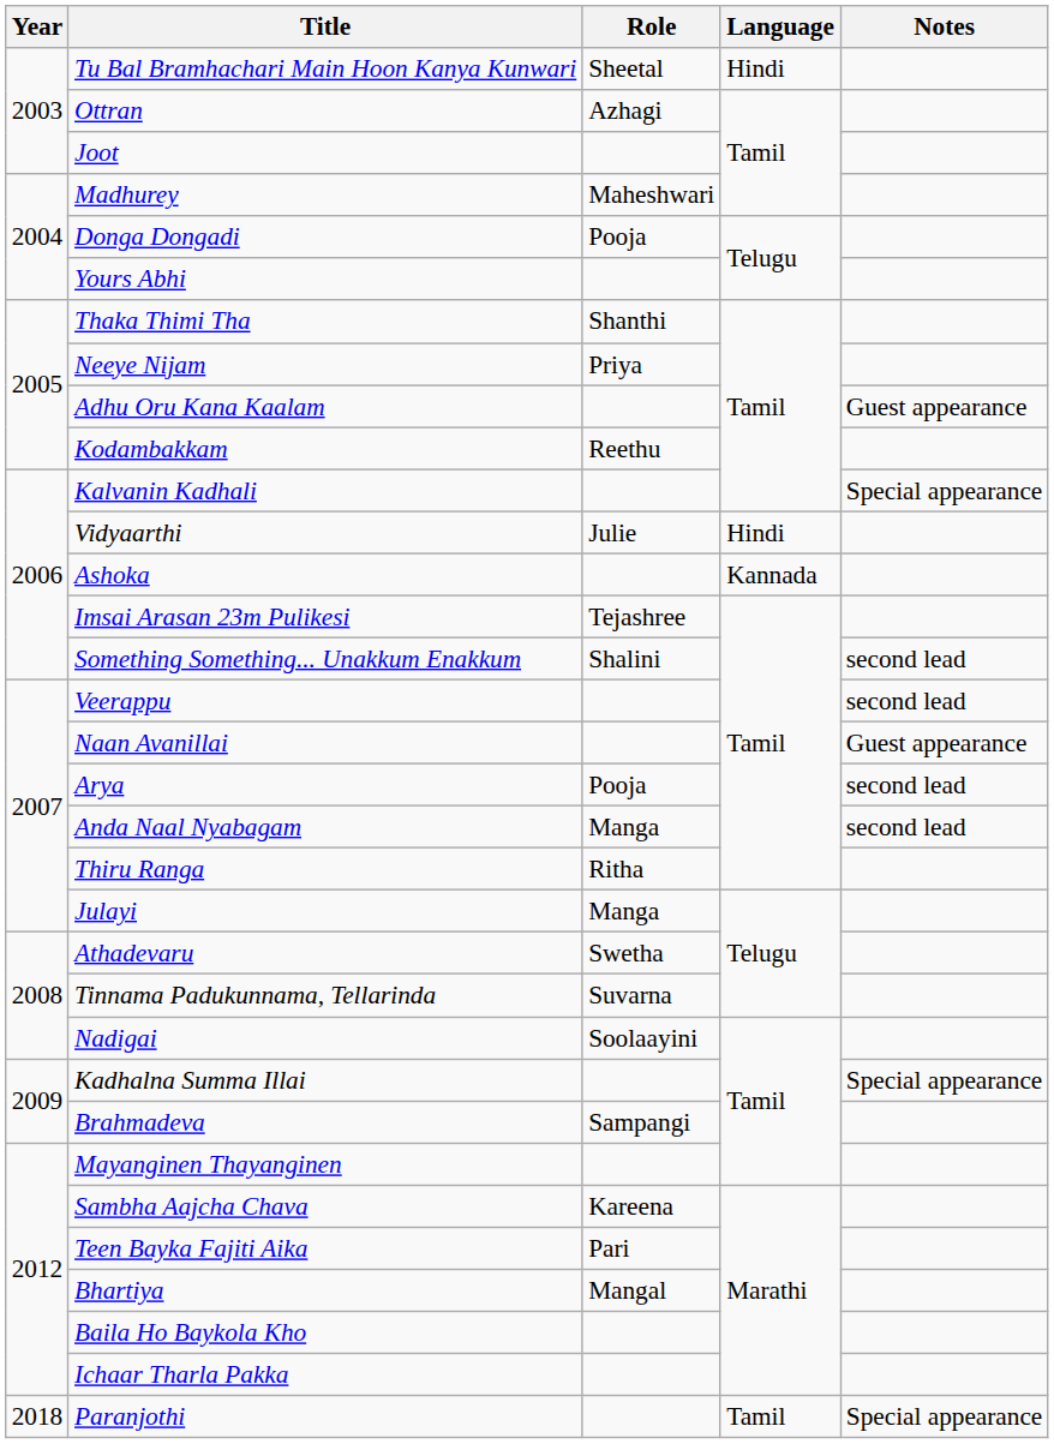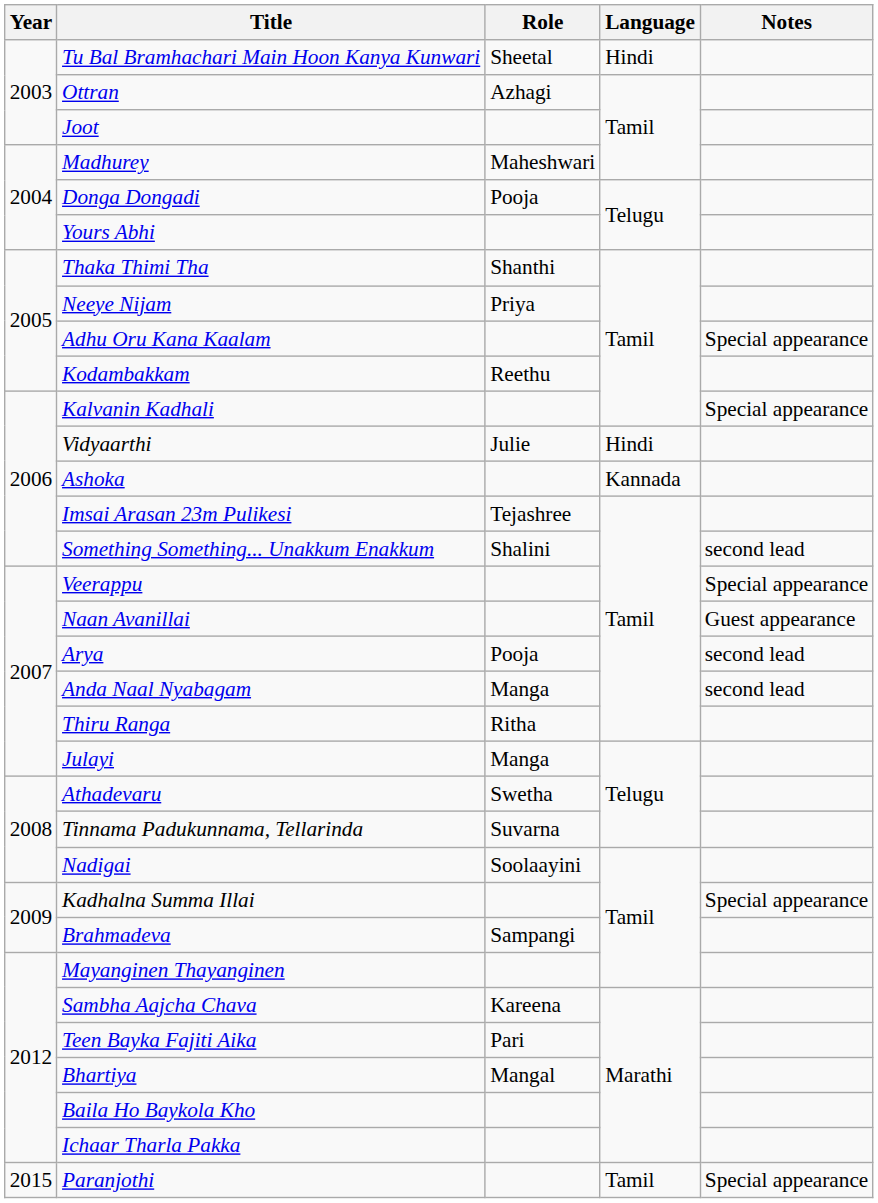Adhu Oru Kana Kaalam | Notes: Guest appearance -> Special appearance
Veerappu | Notes: second lead -> Special appearance
Paranjothi | Year: 2018 -> 2015
